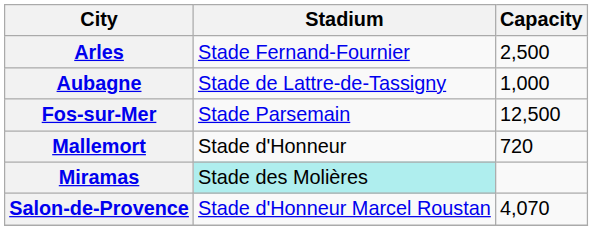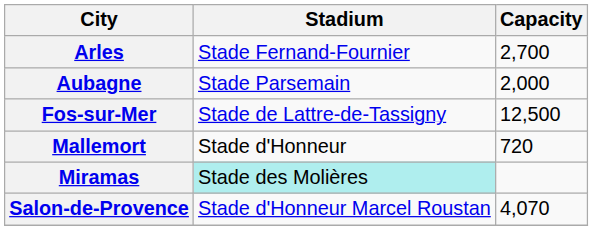Arles | Capacity: 2,500 -> 2,700
Aubagne | Stadium: Stade de Lattre-de-Tassigny -> Stade Parsemain
Aubagne | Capacity: 1,000 -> 2,000
Fos-sur-Mer | Stadium: Stade Parsemain -> Stade de Lattre-de-Tassigny
